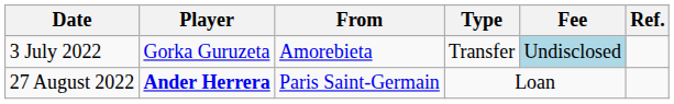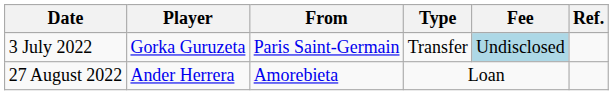3 July 2022 | From: Amorebieta -> Paris Saint-Germain
27 August 2022 | Player: bold -> normal
27 August 2022 | From: Paris Saint-Germain -> Amorebieta
